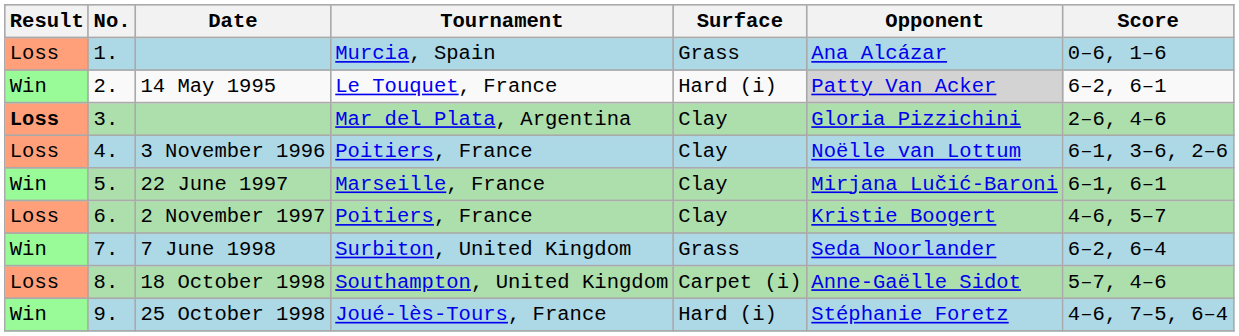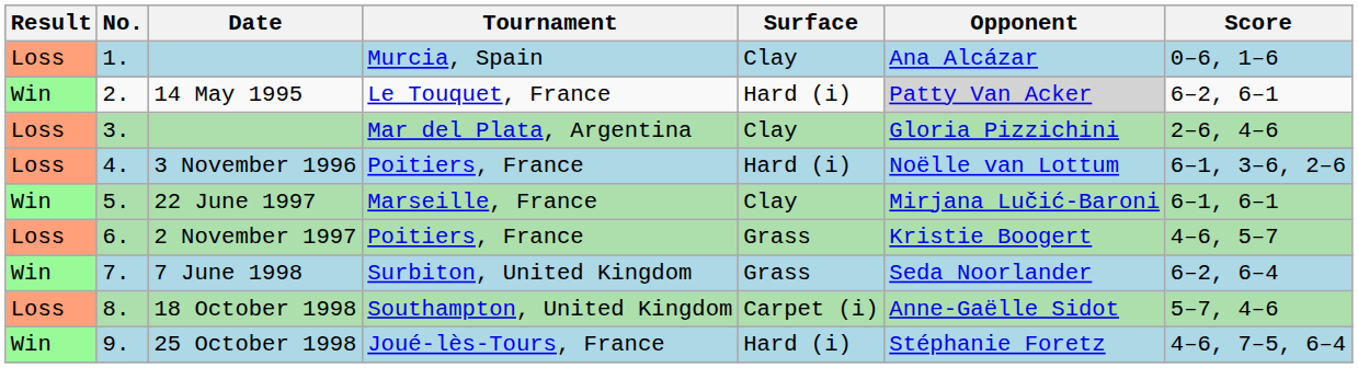1. | Surface: Grass -> Clay
3. | Result: bold -> normal
4. | Surface: Clay -> Hard (i)
6. | Surface: Clay -> Grass
